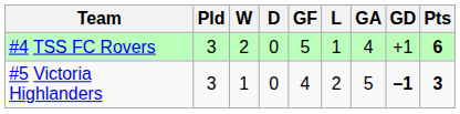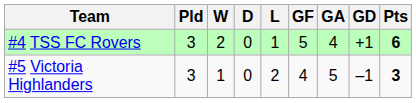columns swapped: L <-> GF
#5 Victoria Highlanders | GD: bold -> normal
